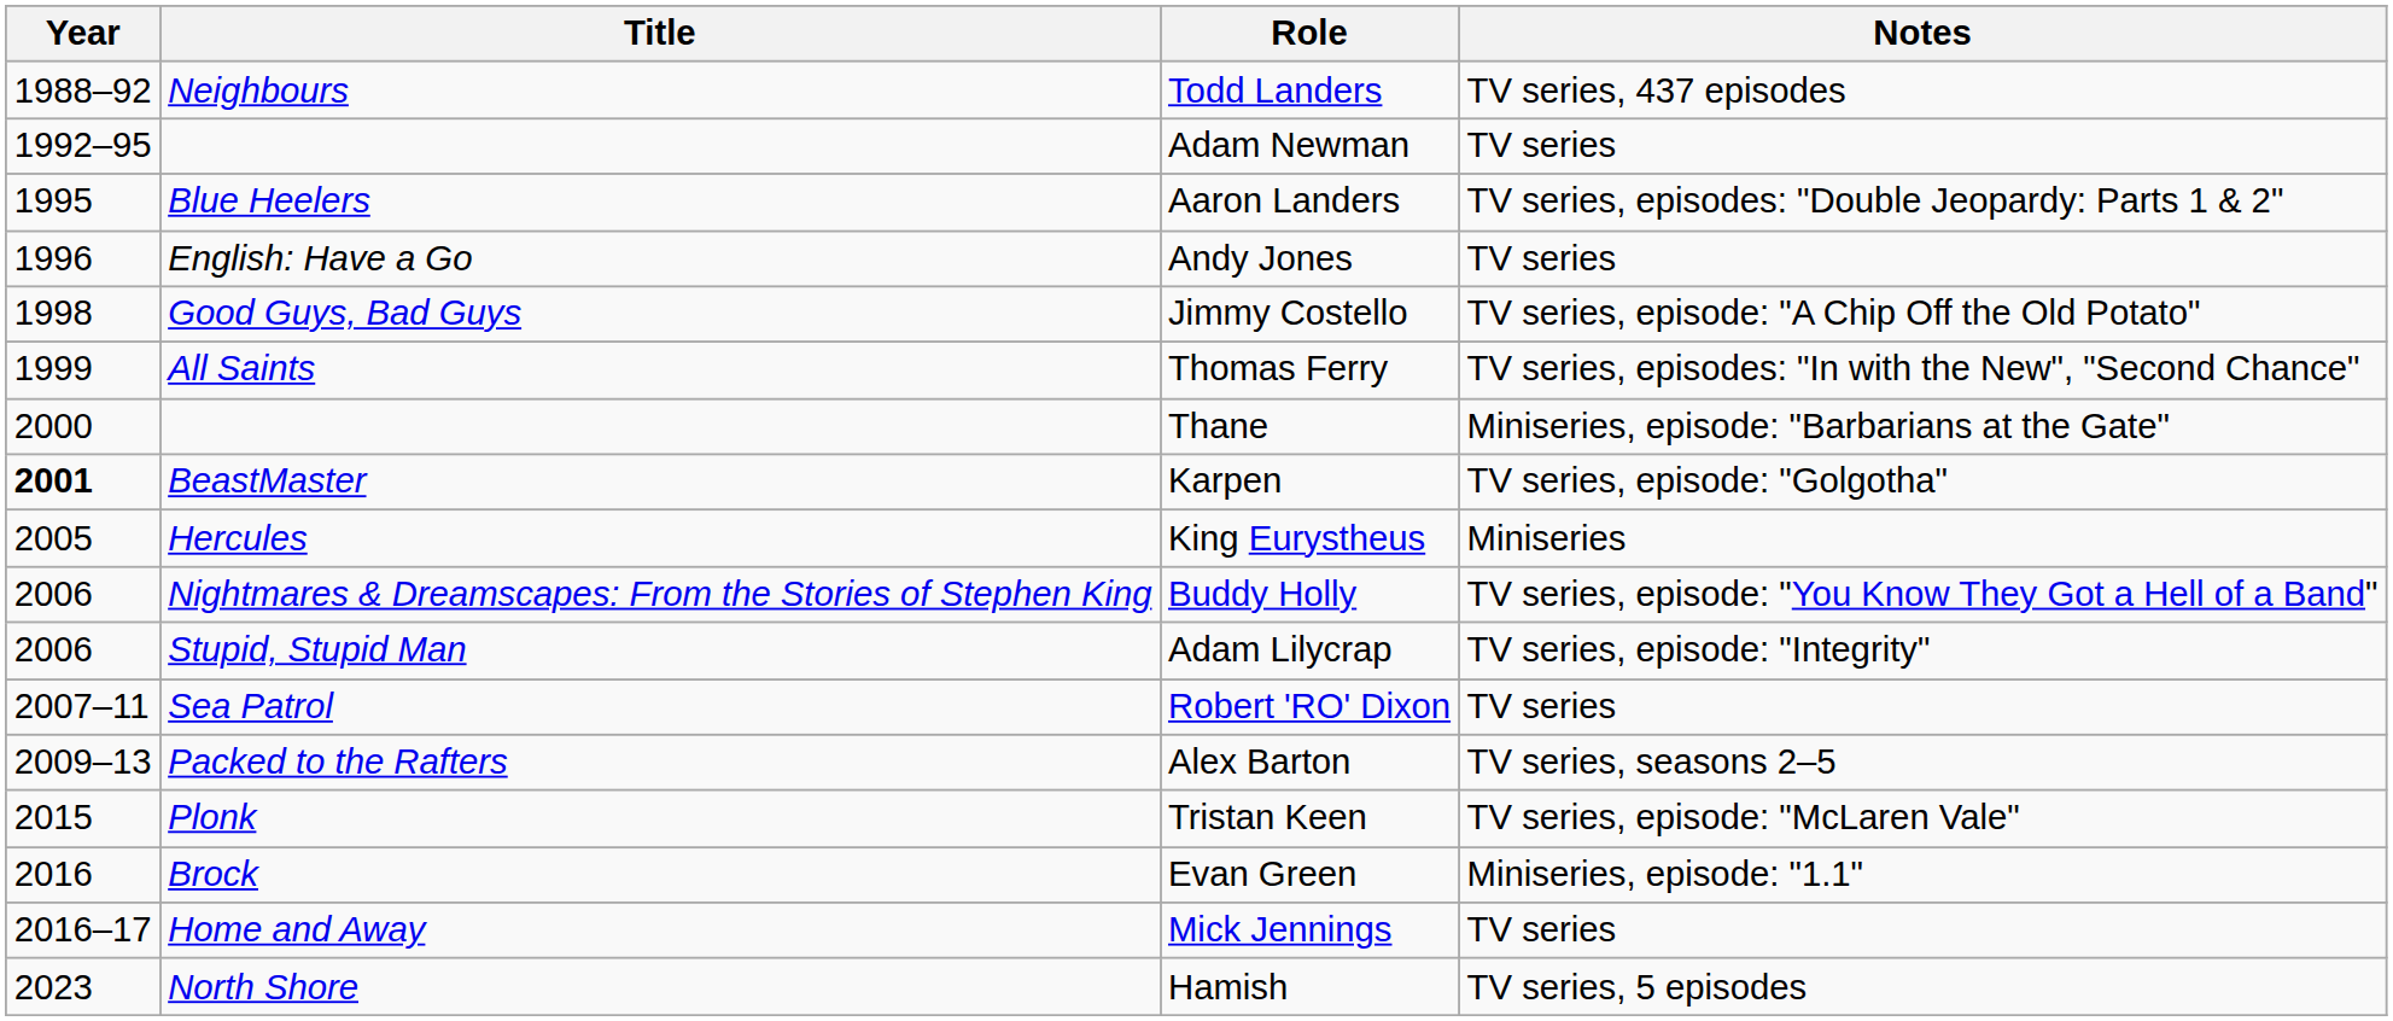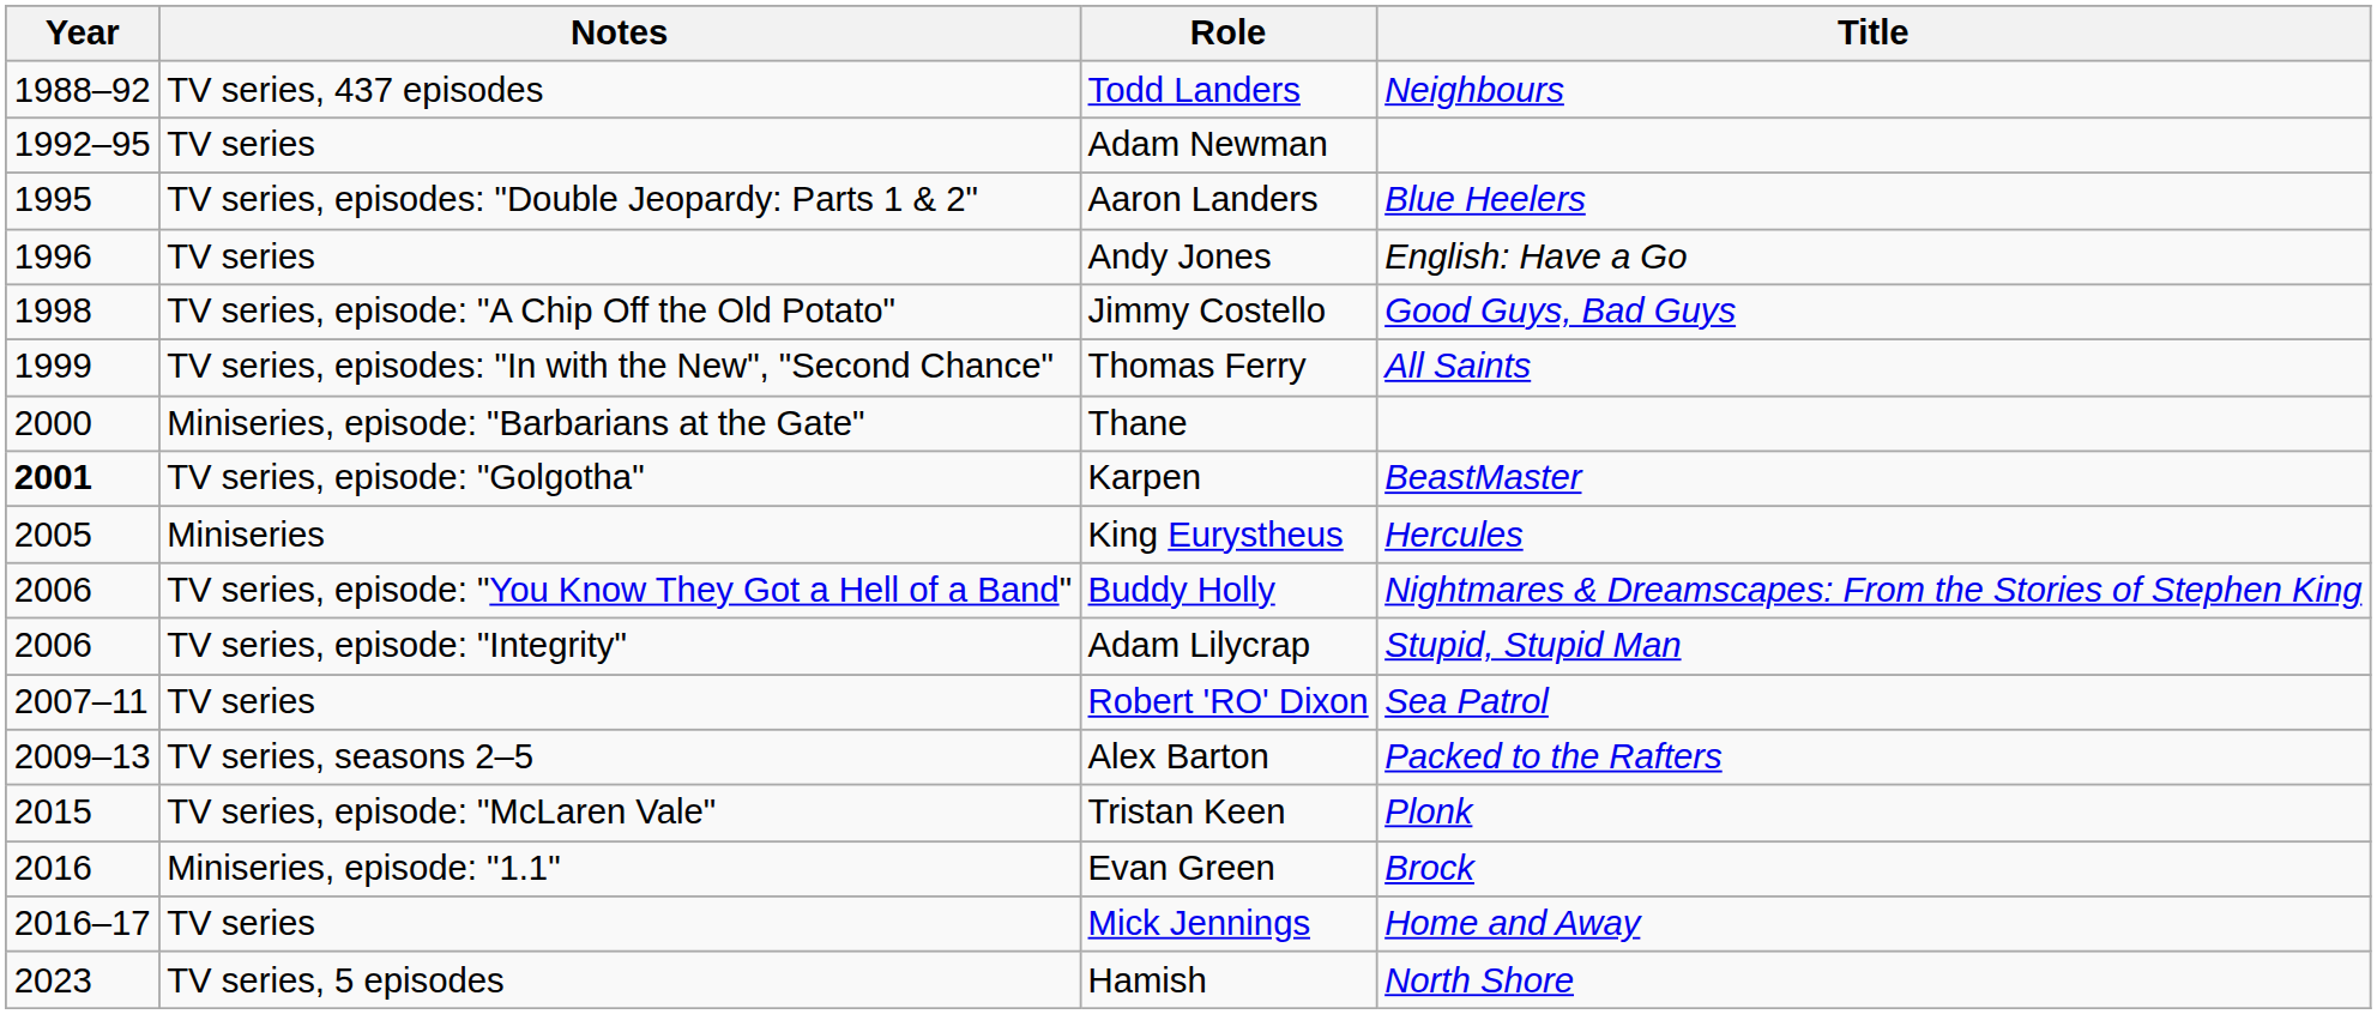columns swapped: Title <-> Notes
